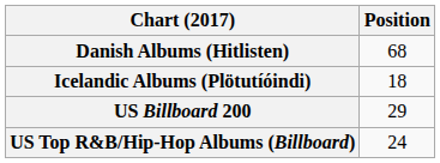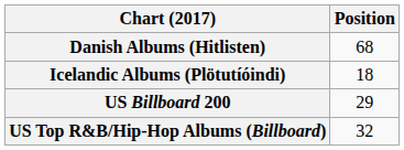US Top R&B/Hip-Hop Albums (Billboard) | Position: 24 -> 32
